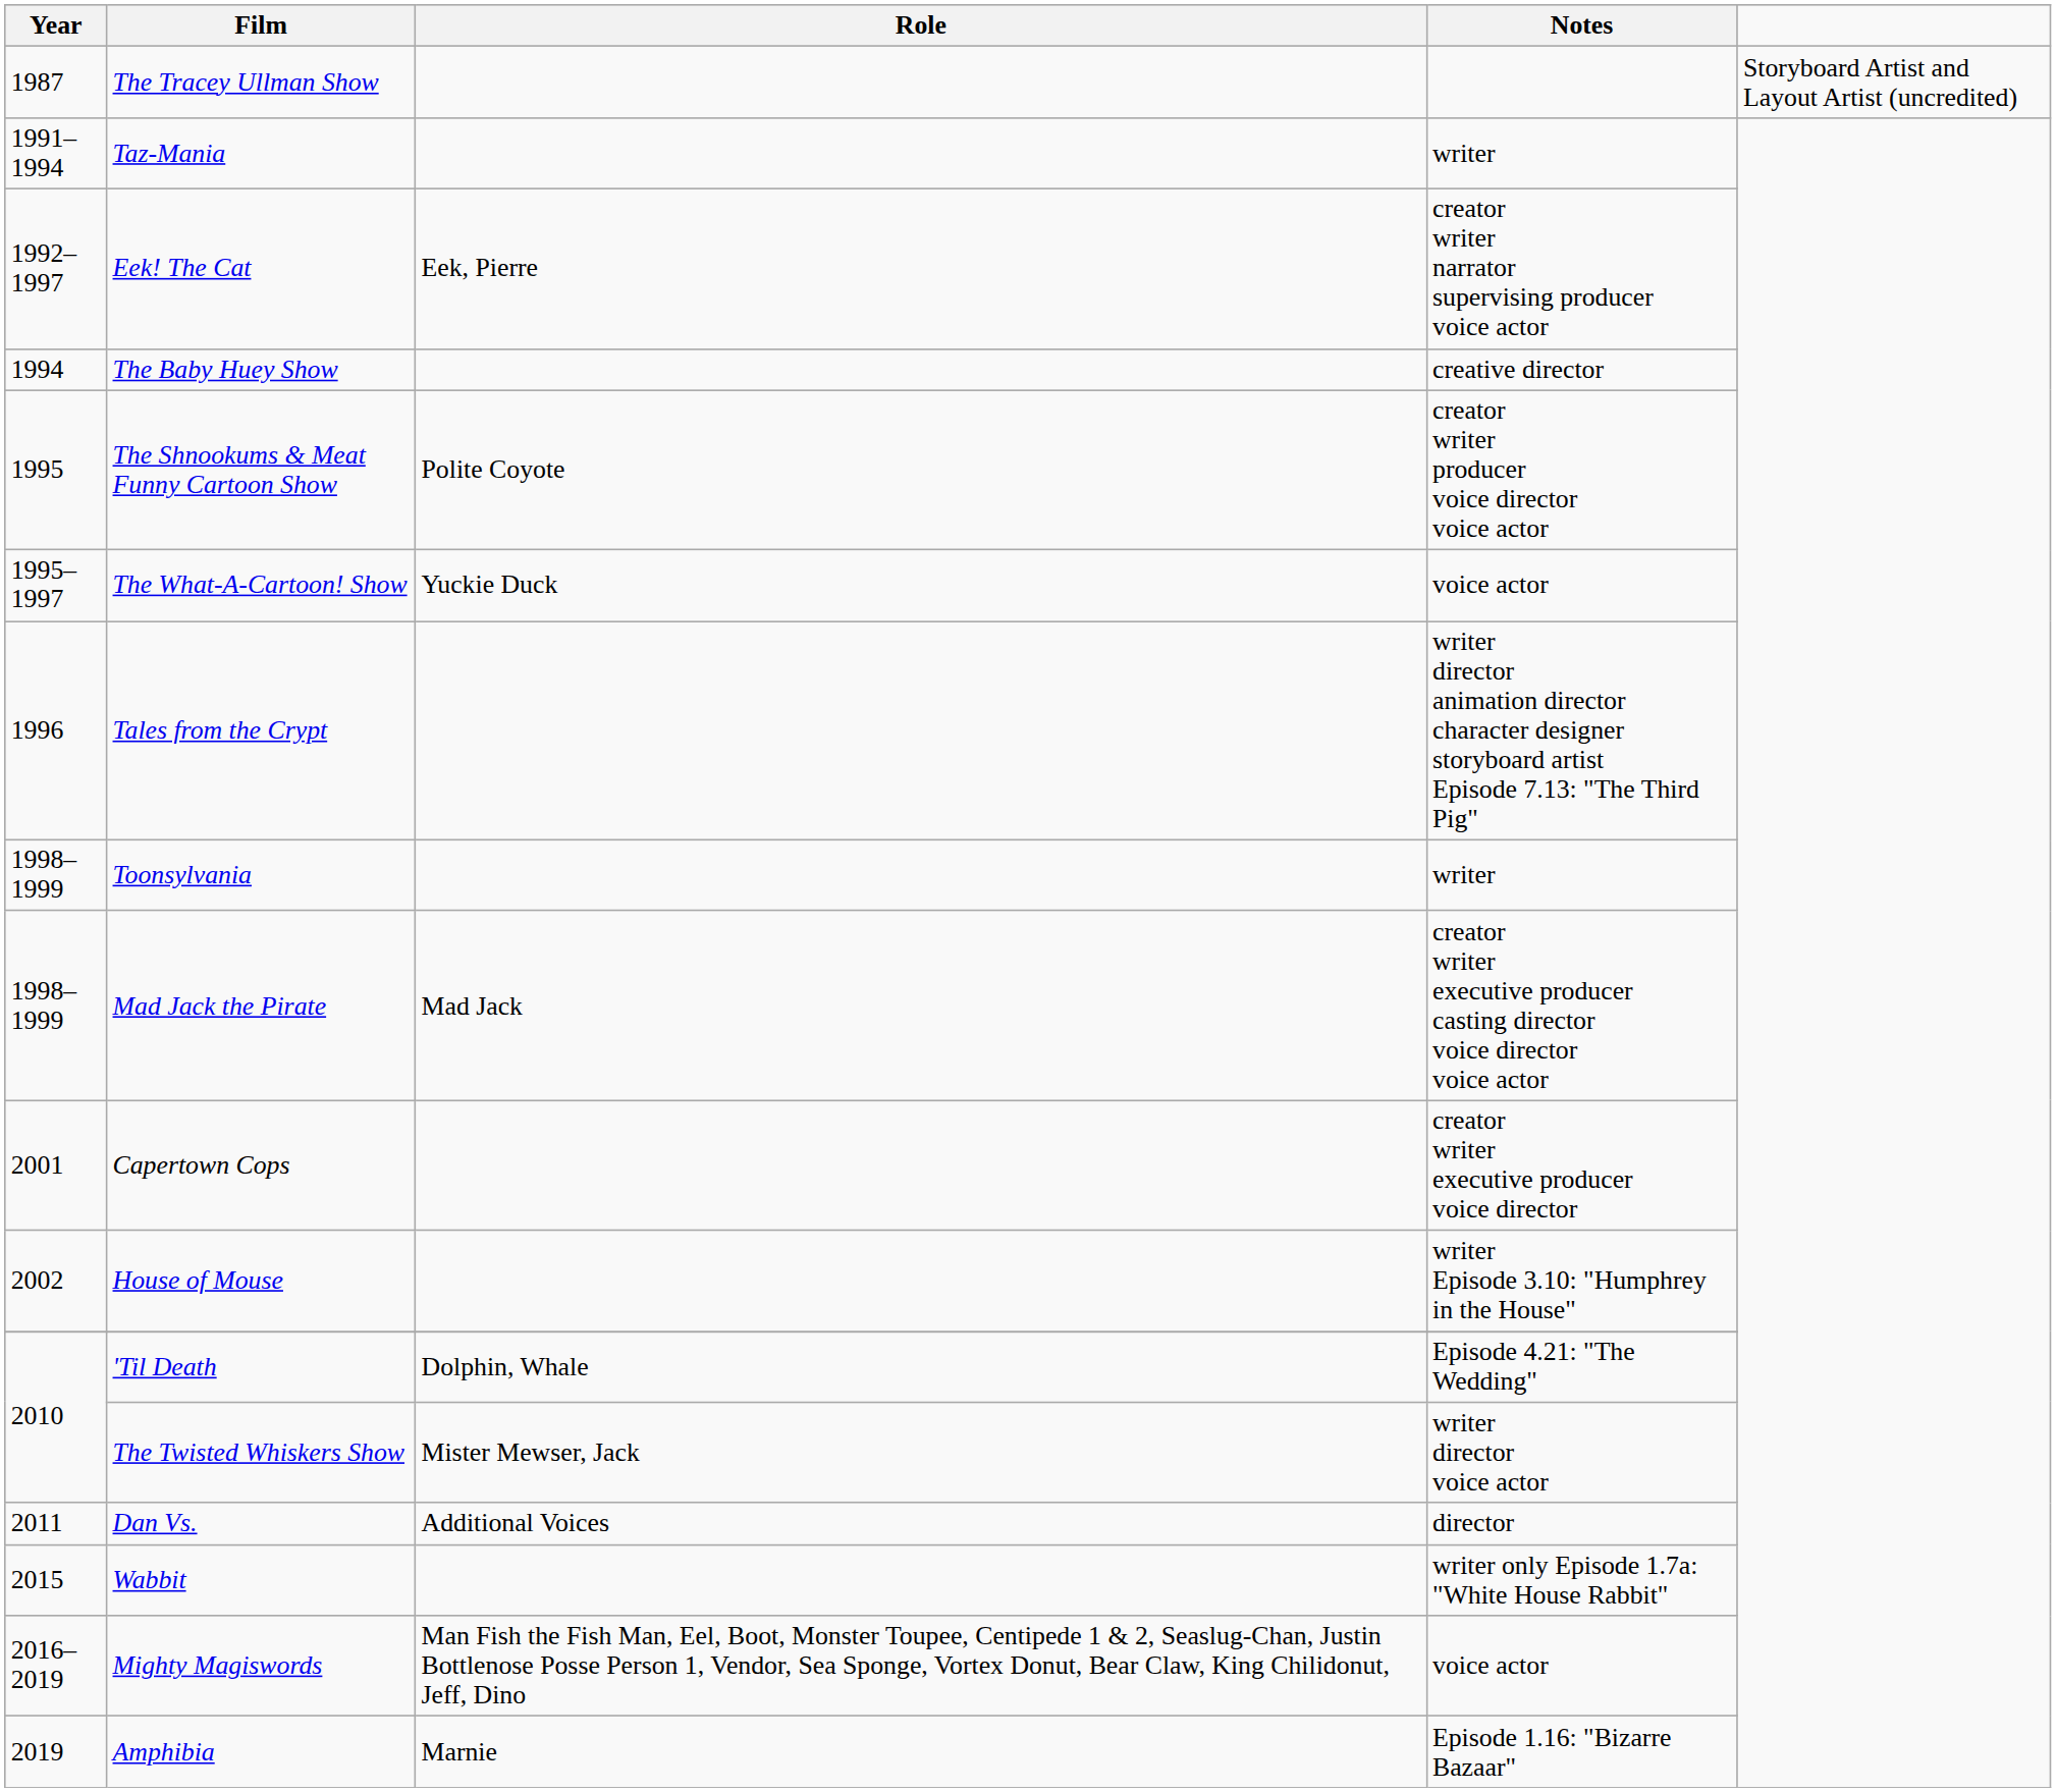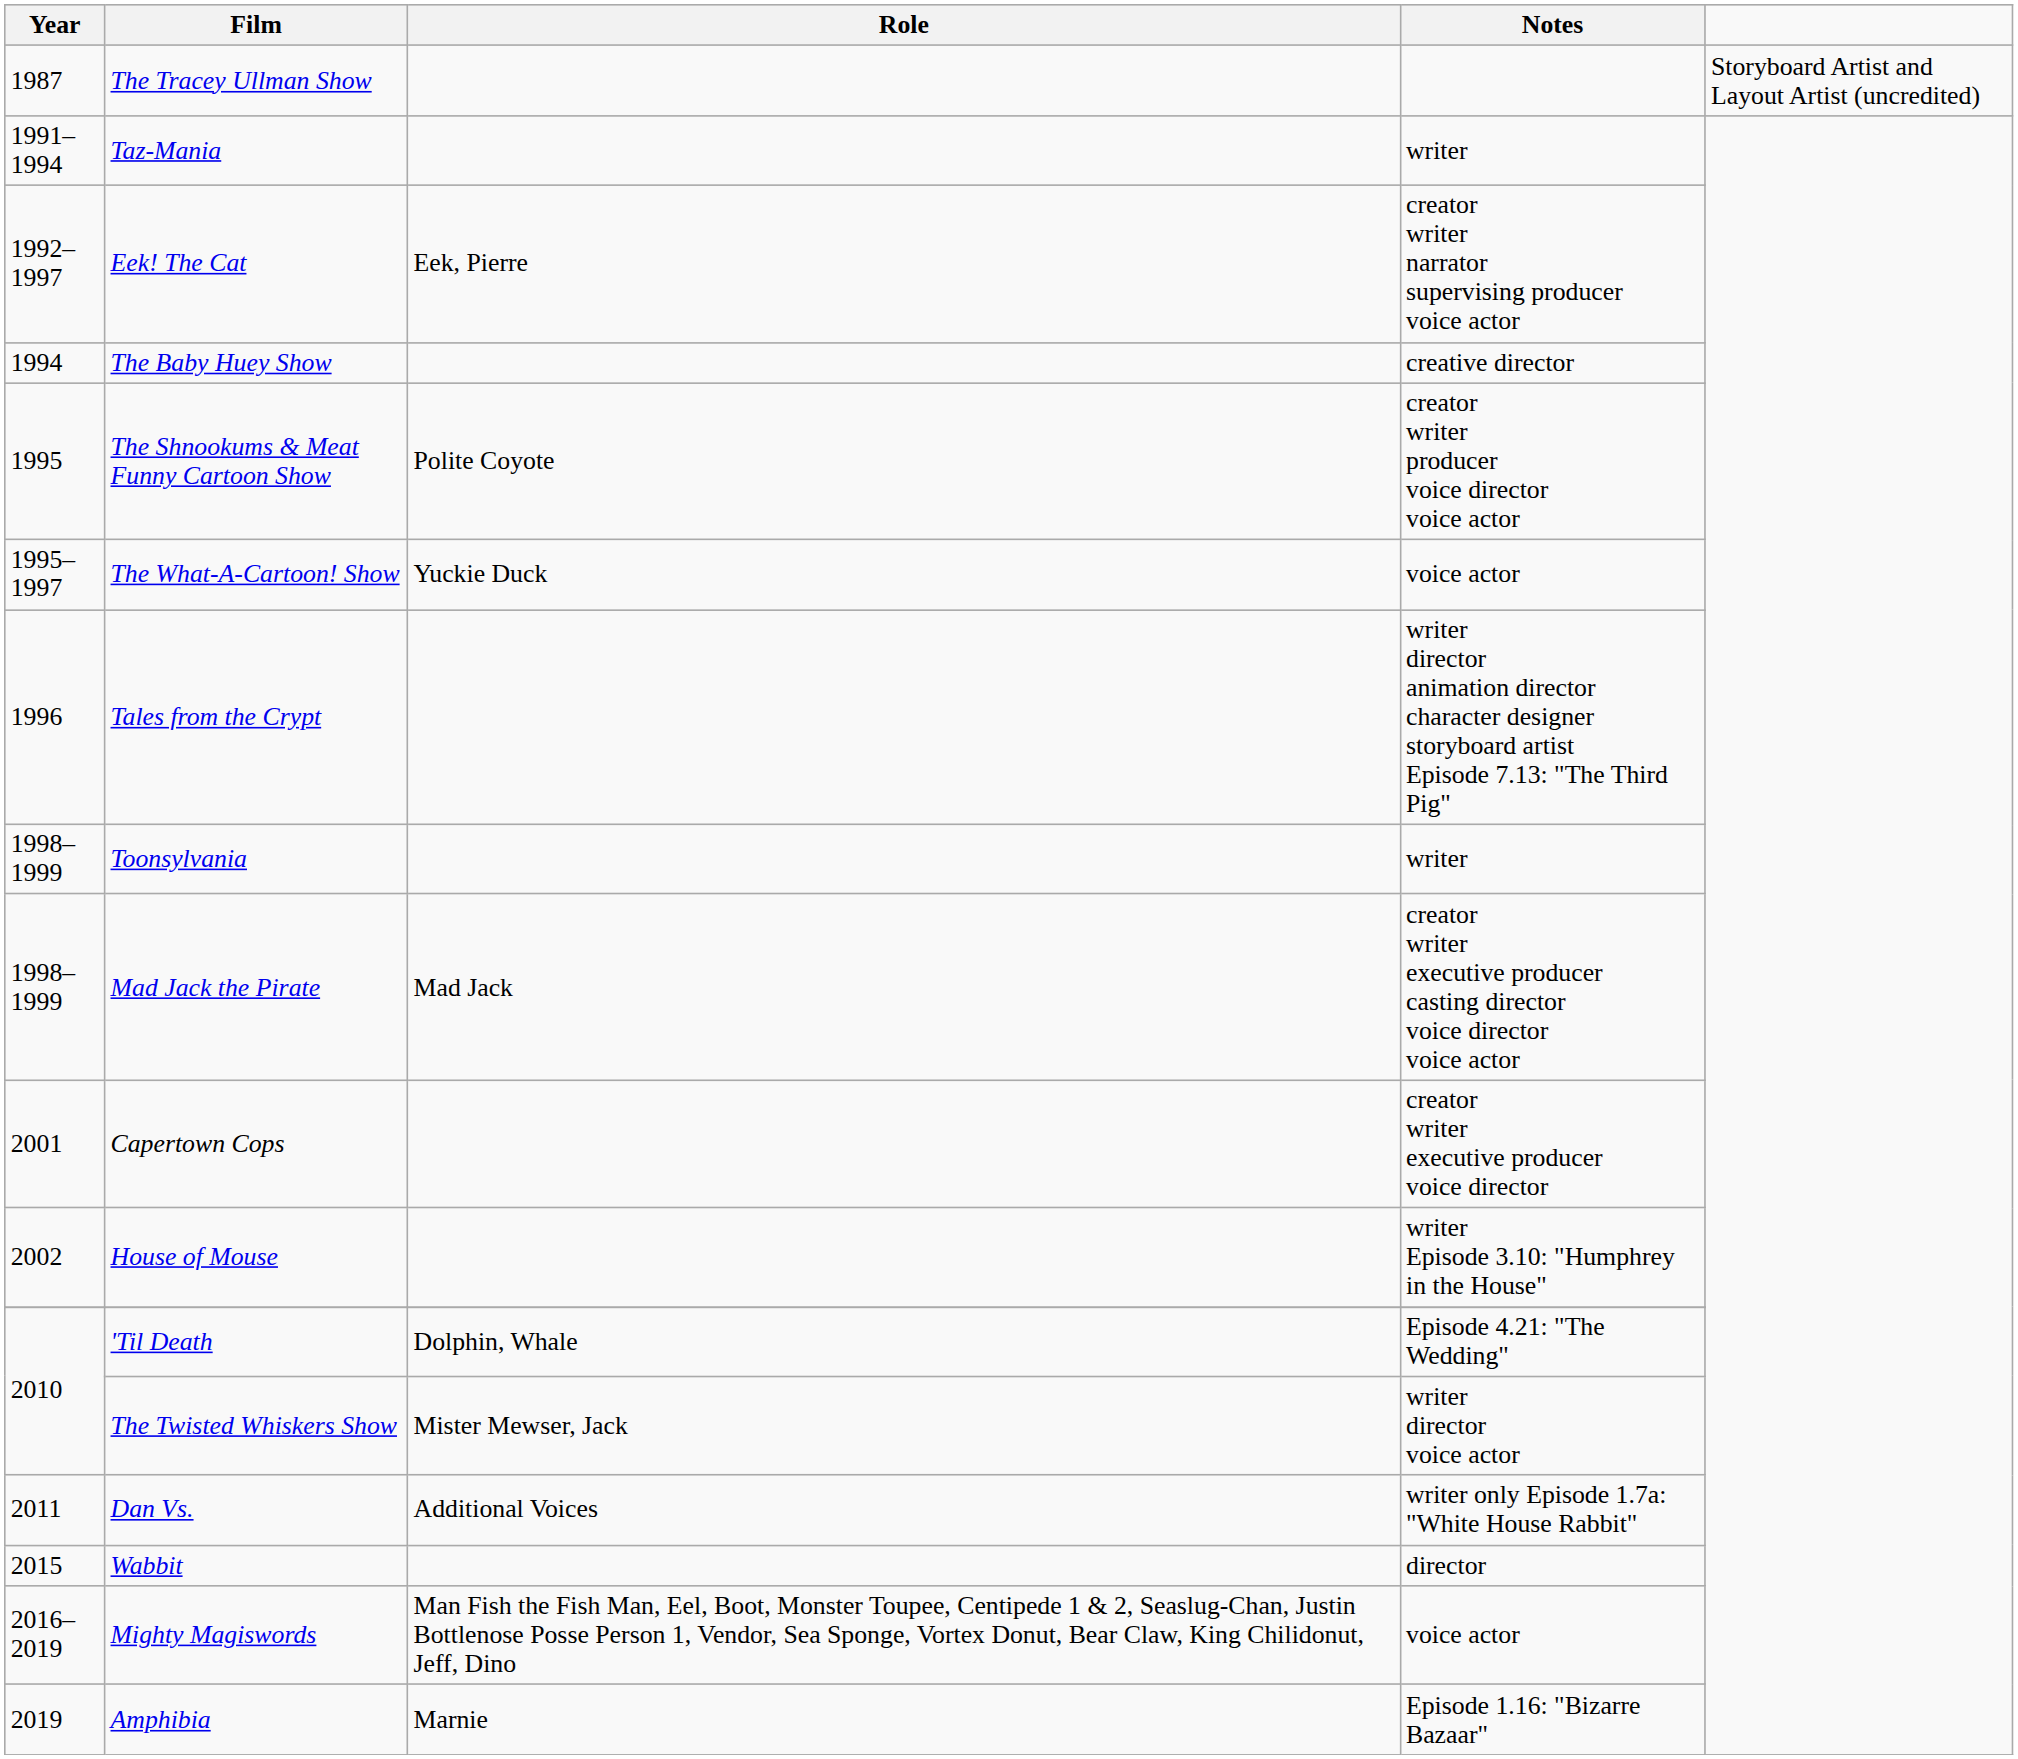Dan Vs. | Notes: director -> writer only Episode 1.7a: "White House Rabbit"
Wabbit | Notes: writer only Episode 1.7a: "White House Rabbit" -> director
